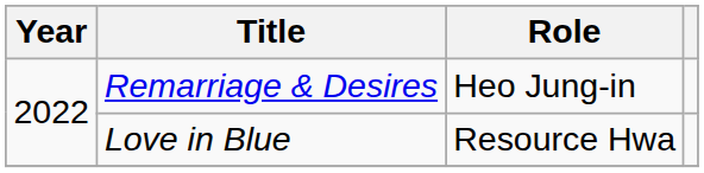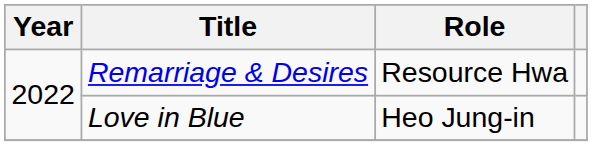Remarriage & Desires | Role: Heo Jung-in -> Resource Hwa
Love in Blue | Role: Resource Hwa -> Heo Jung-in
